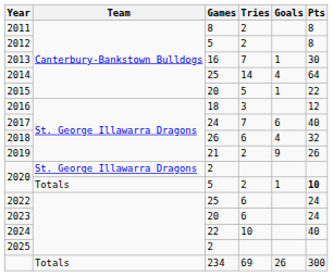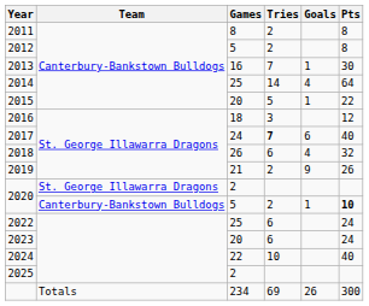2017 | Tries: normal -> bold
2020 / 5 | Team: Totals -> Canterbury-Bankstown Bulldogs
